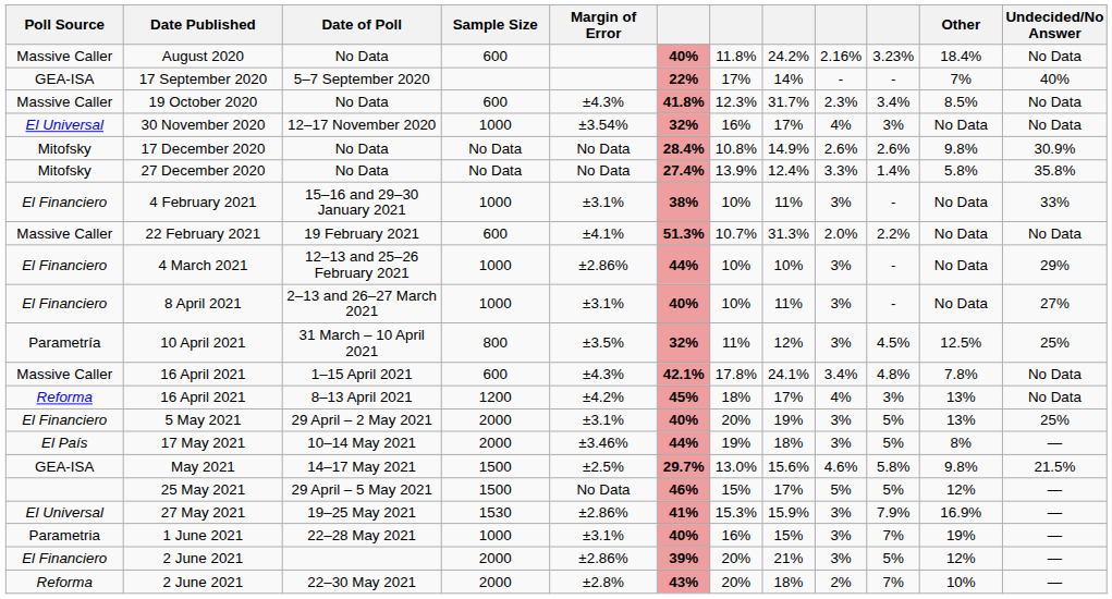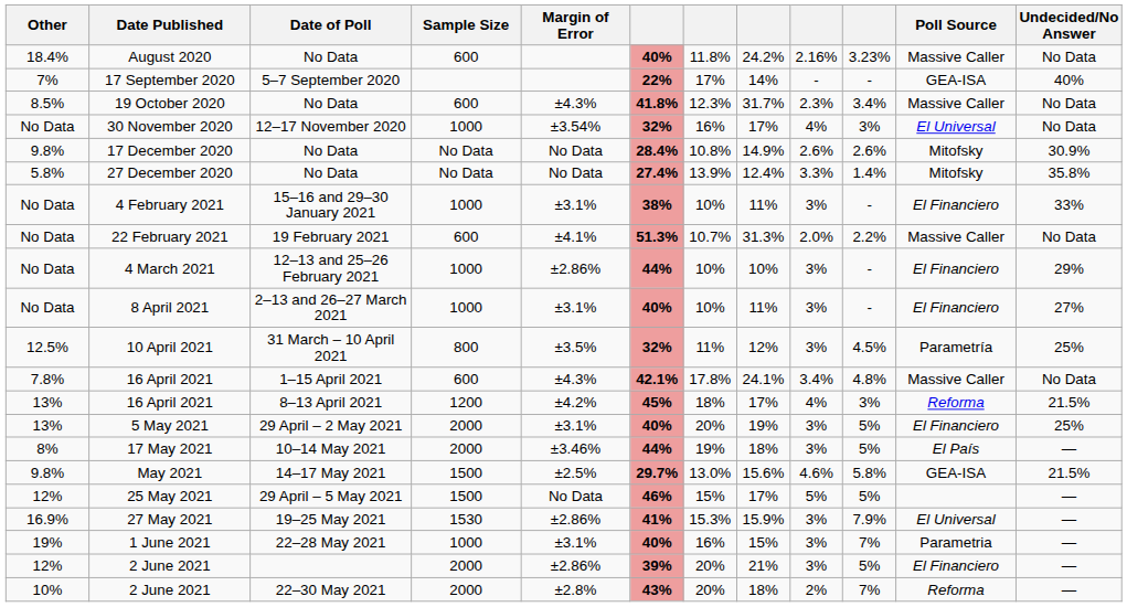columns swapped: Poll Source <-> Other
16 April 2021 / 8–13 April 2021 | Undecided/No Answer: No Data -> 21.5%
